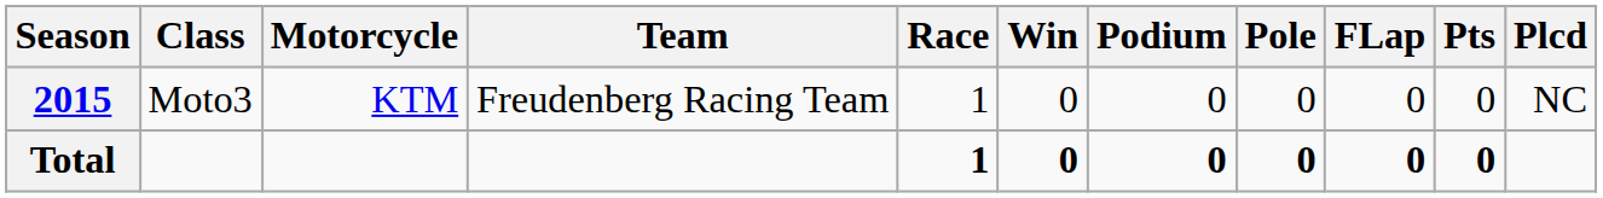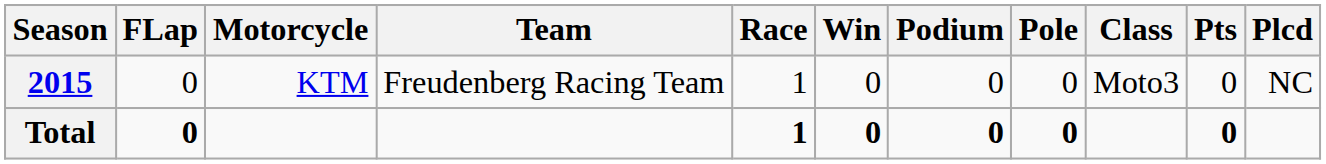columns swapped: Class <-> FLap
